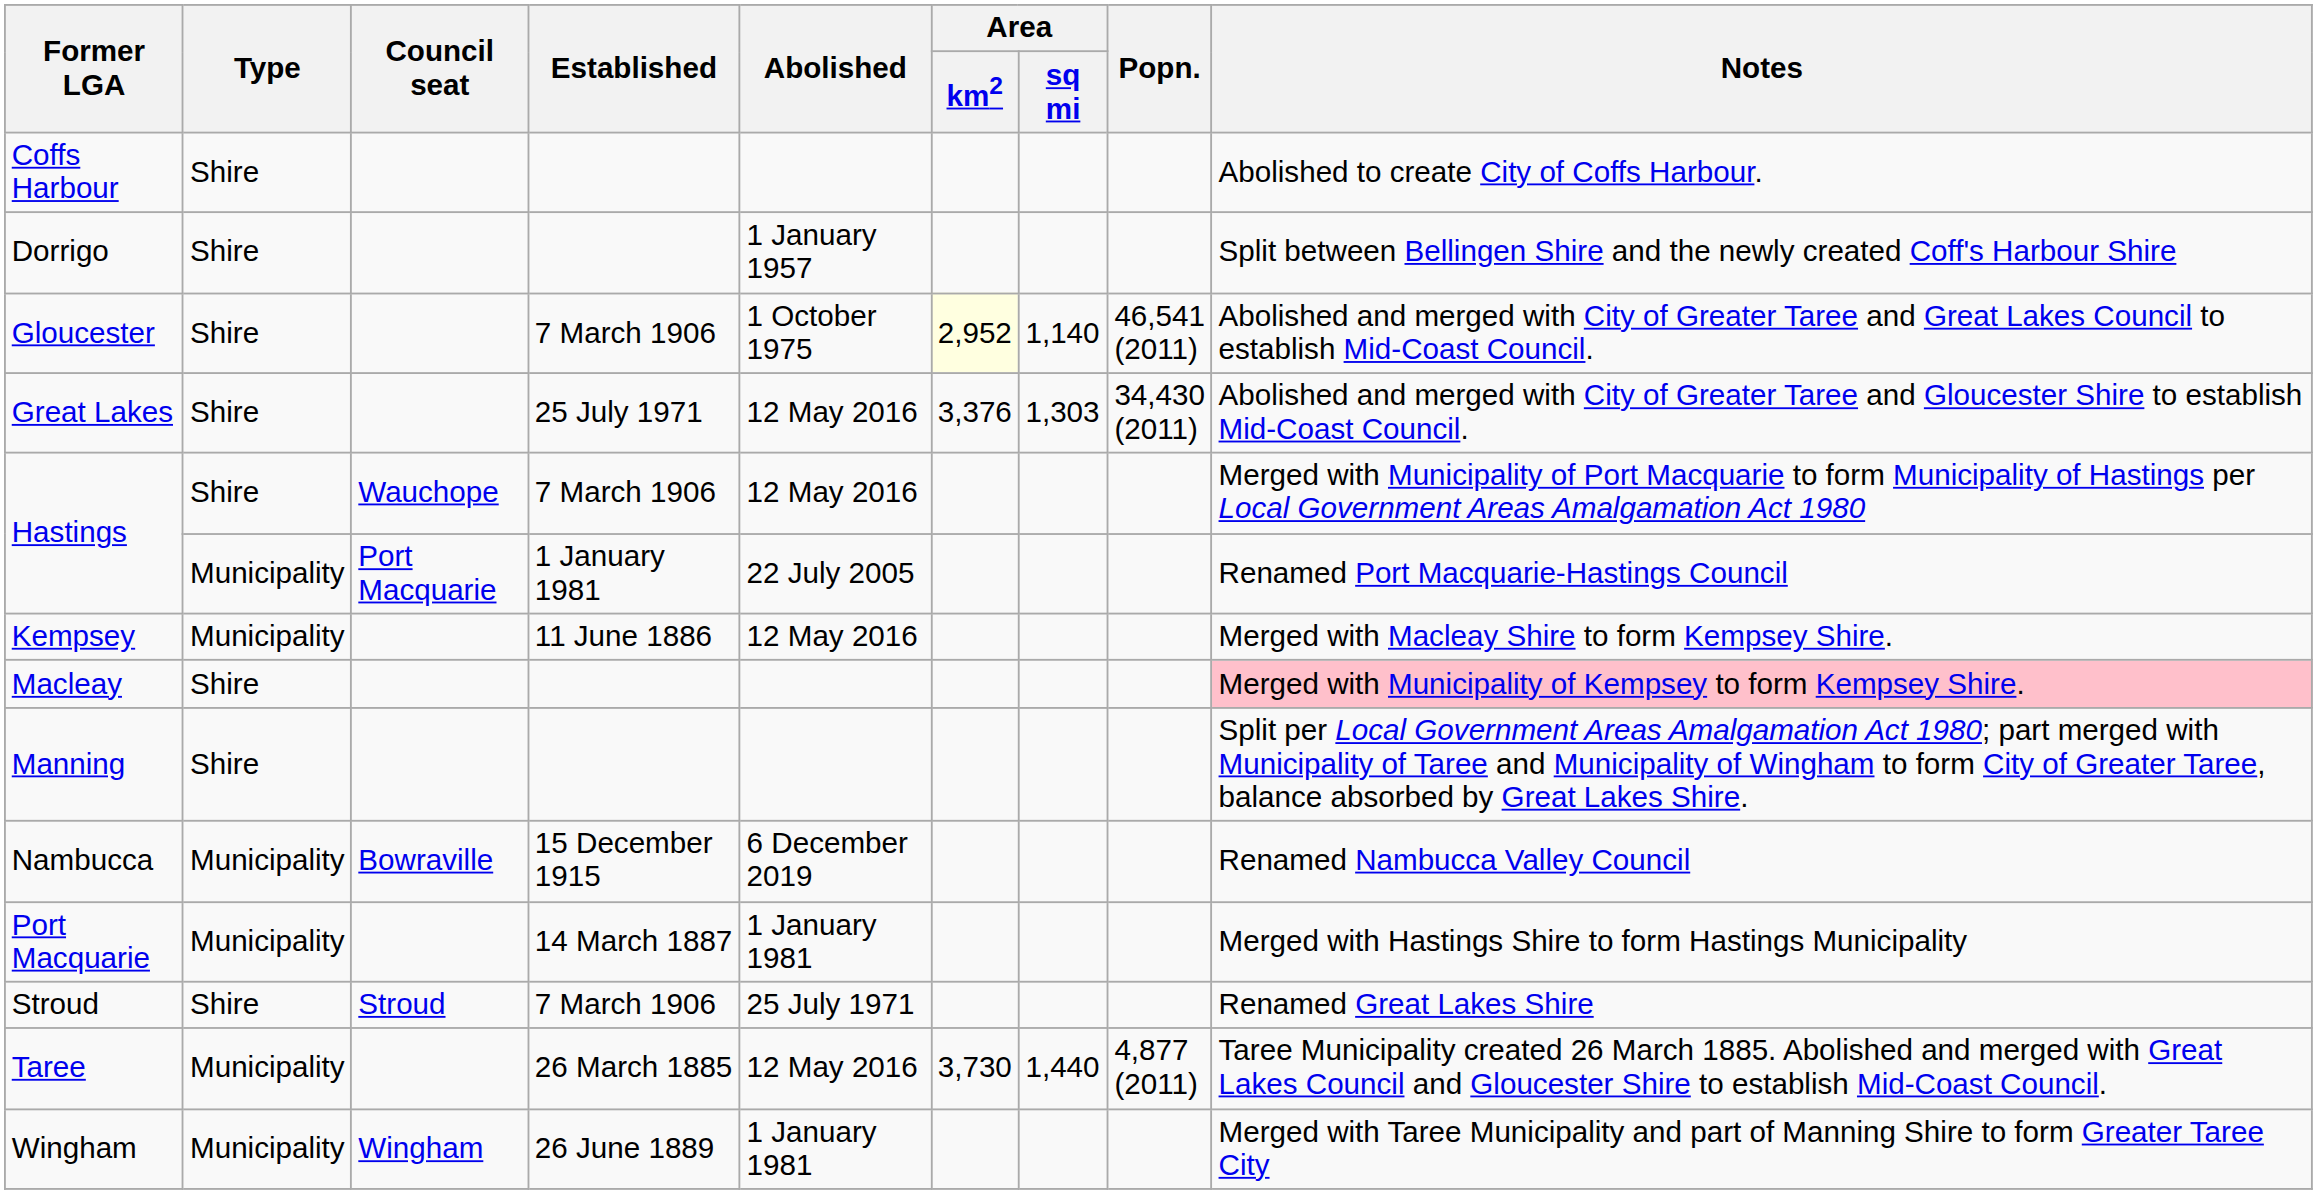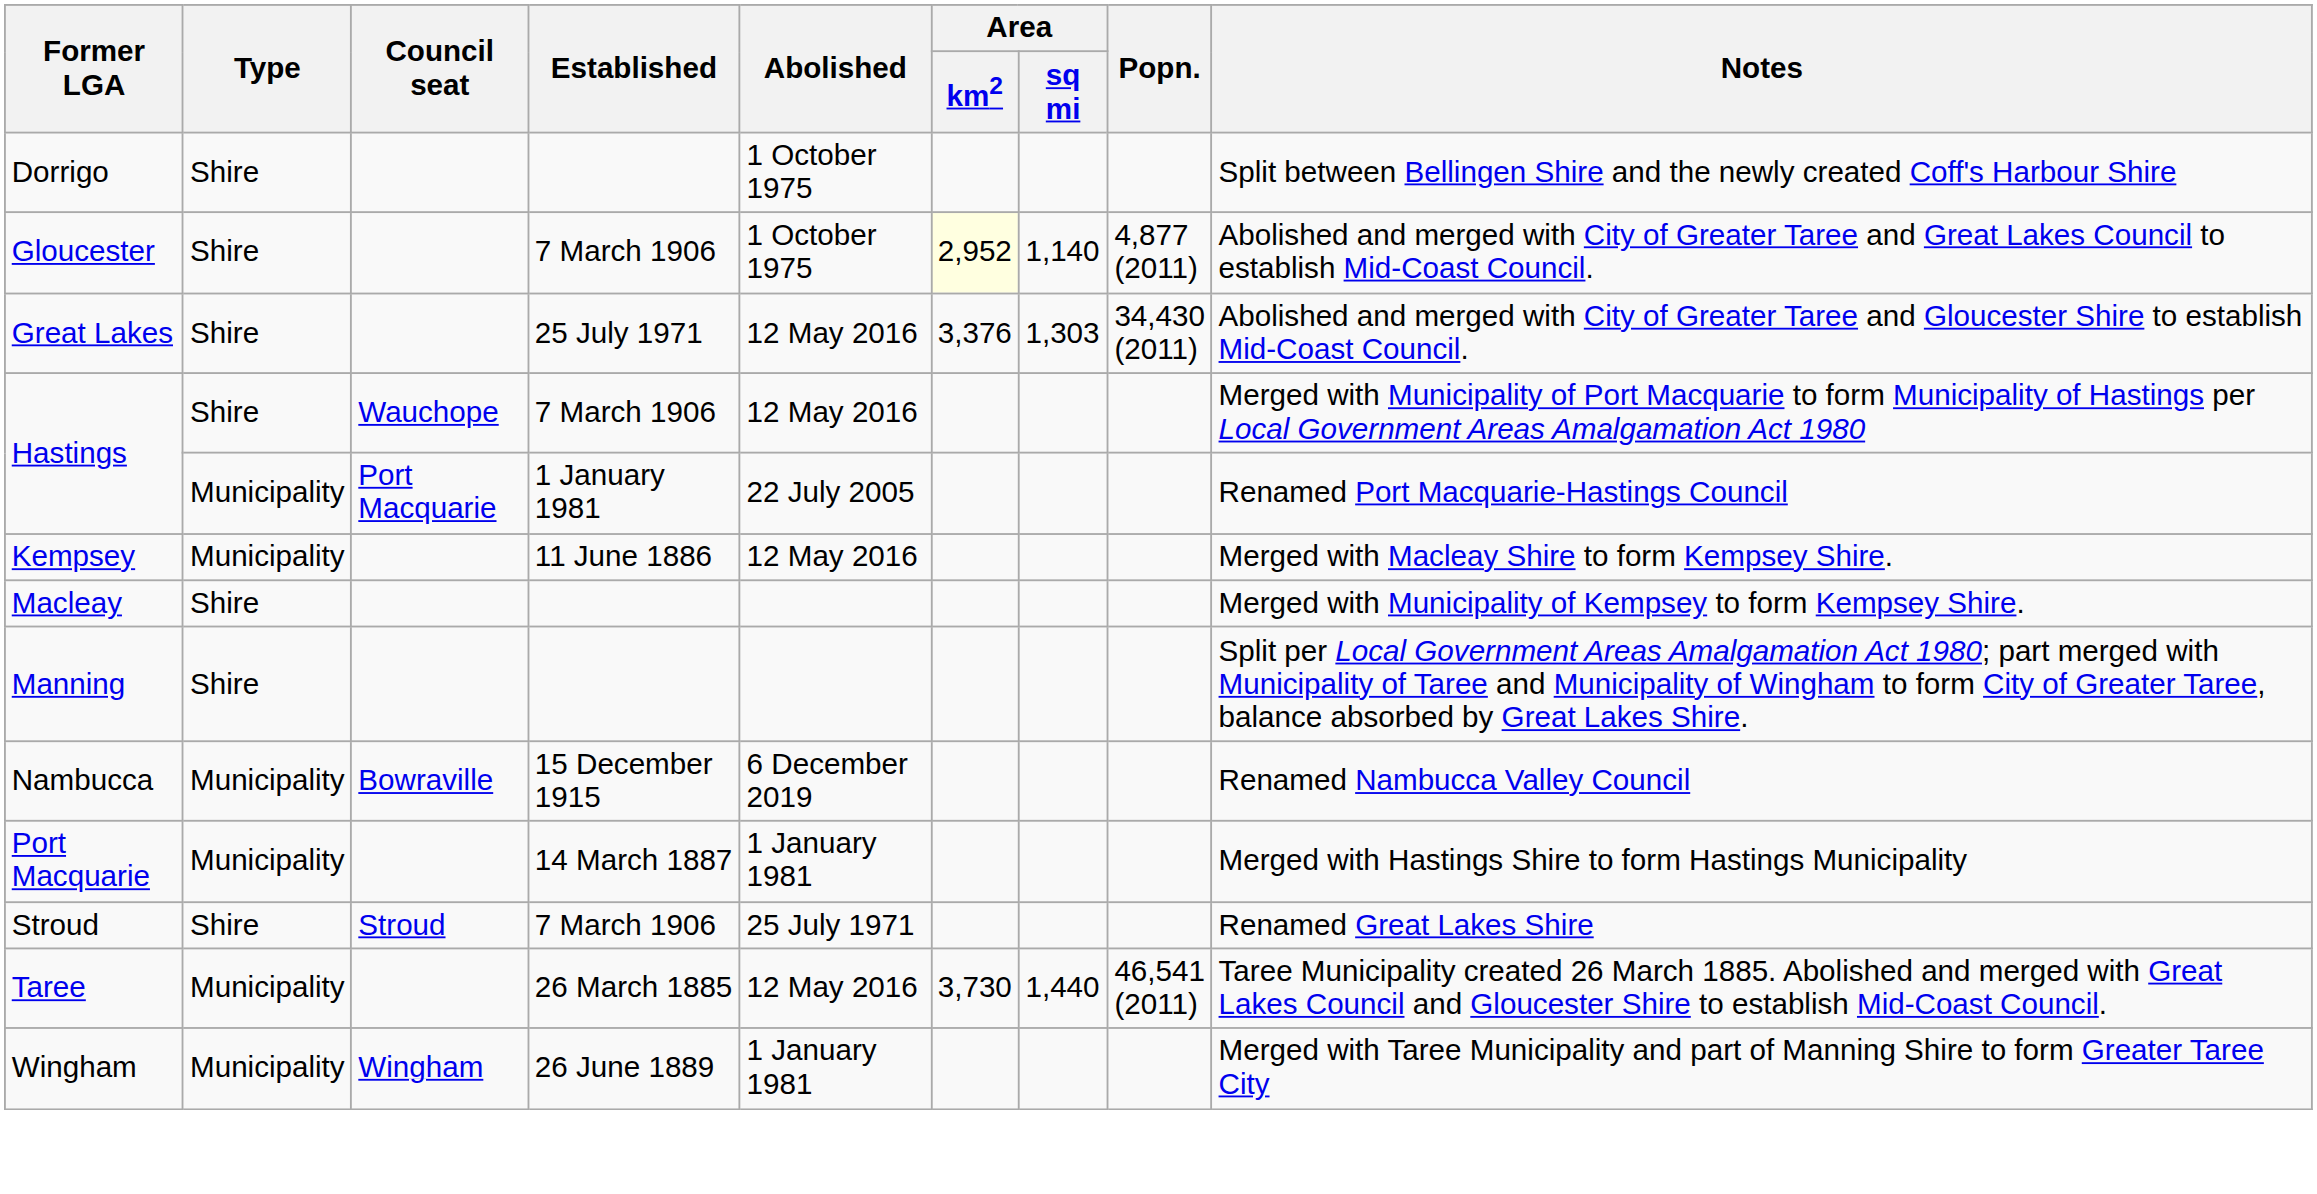- row: Coffs Harbour | Shire | Abolished to create City of Coffs Harbour.
Dorrigo | Abolished: 1 January 1957 -> 1 October 1975
Gloucester | Popn.: 46,541 (2011) -> 4,877 (2011)
Macleay | Notes: pink background -> no background
Taree | Popn.: 4,877 (2011) -> 46,541 (2011)
